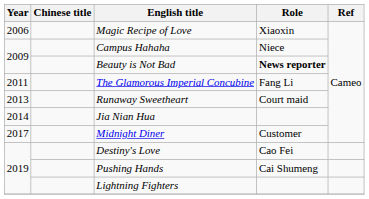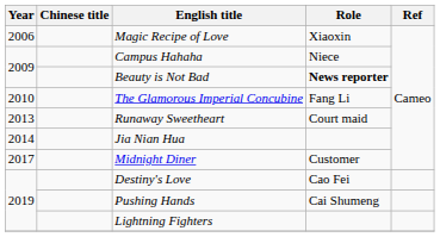The Glamorous Imperial Concubine | Year: 2011 -> 2010
